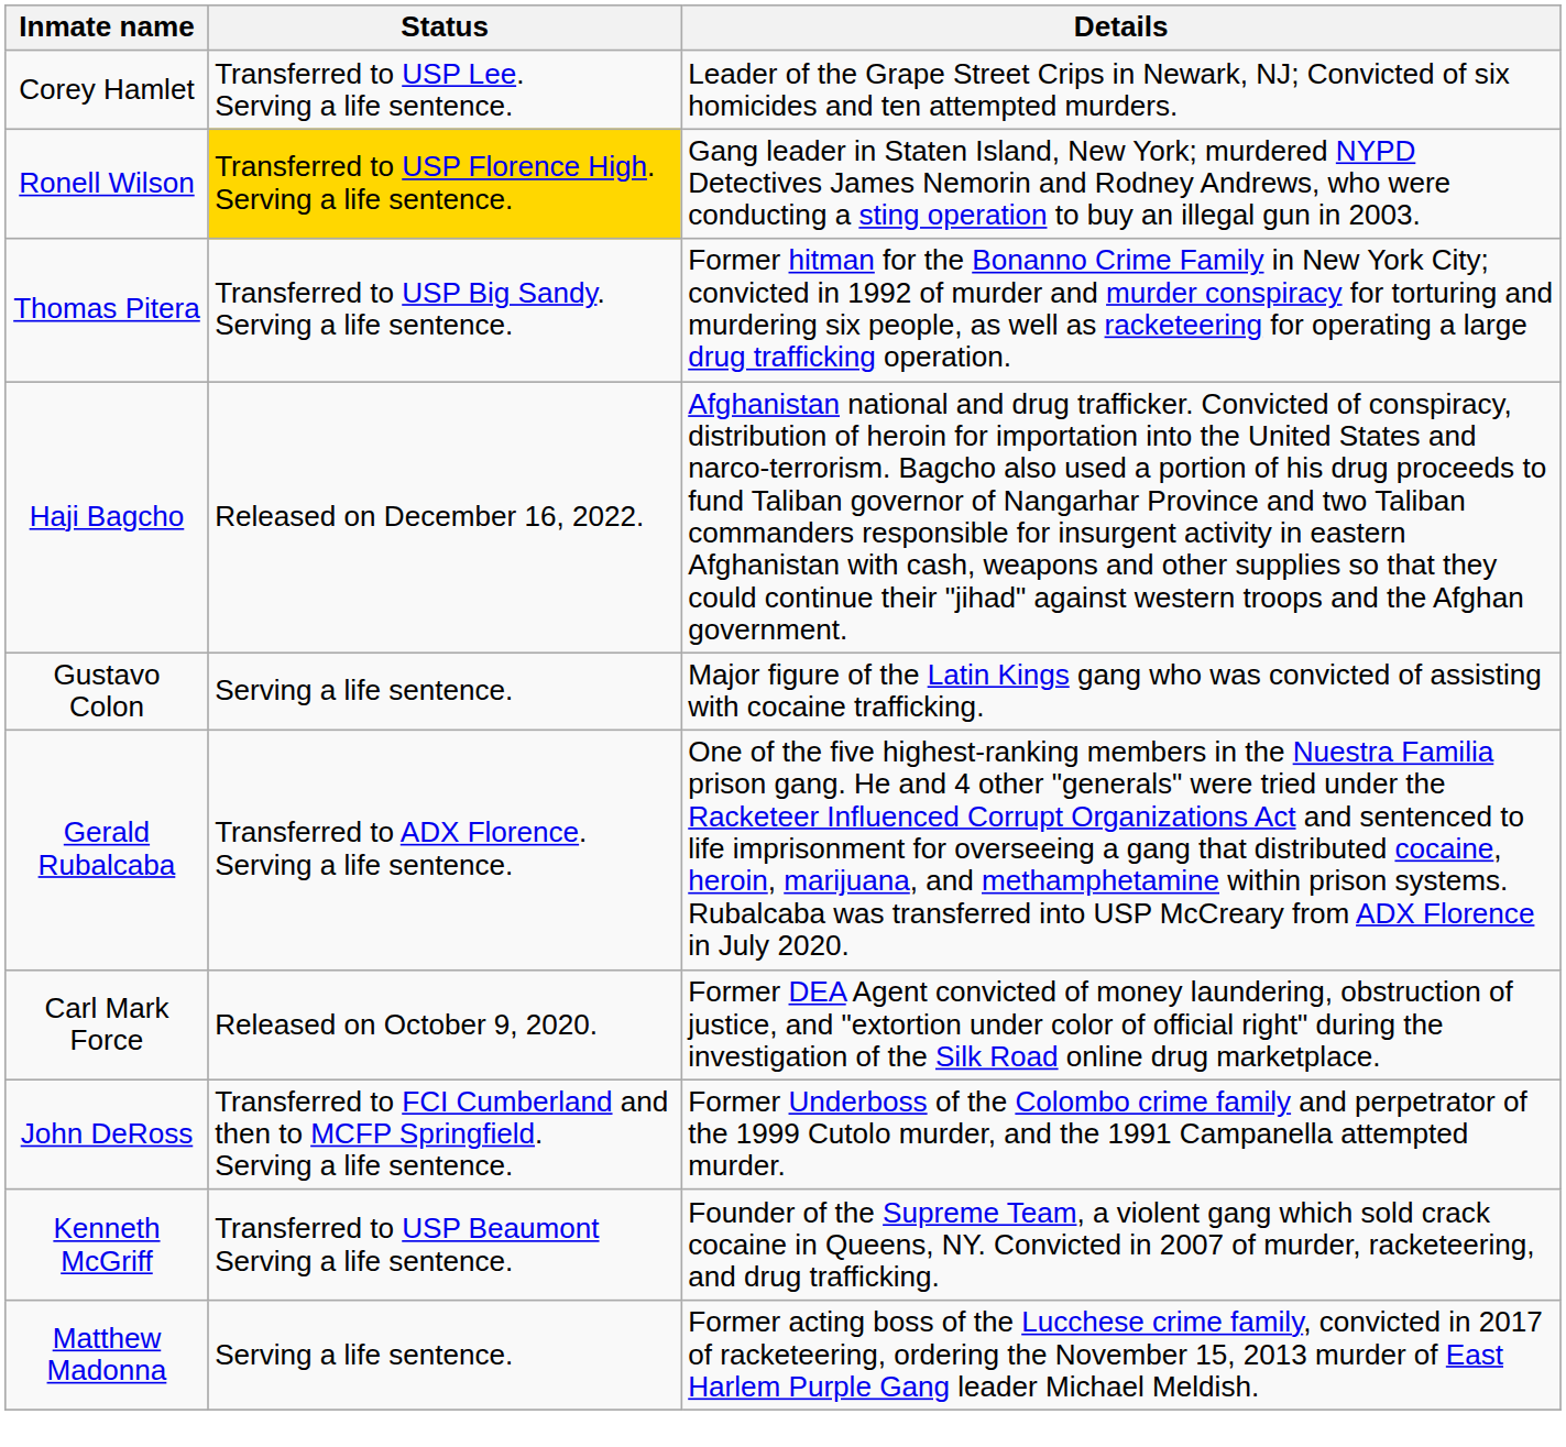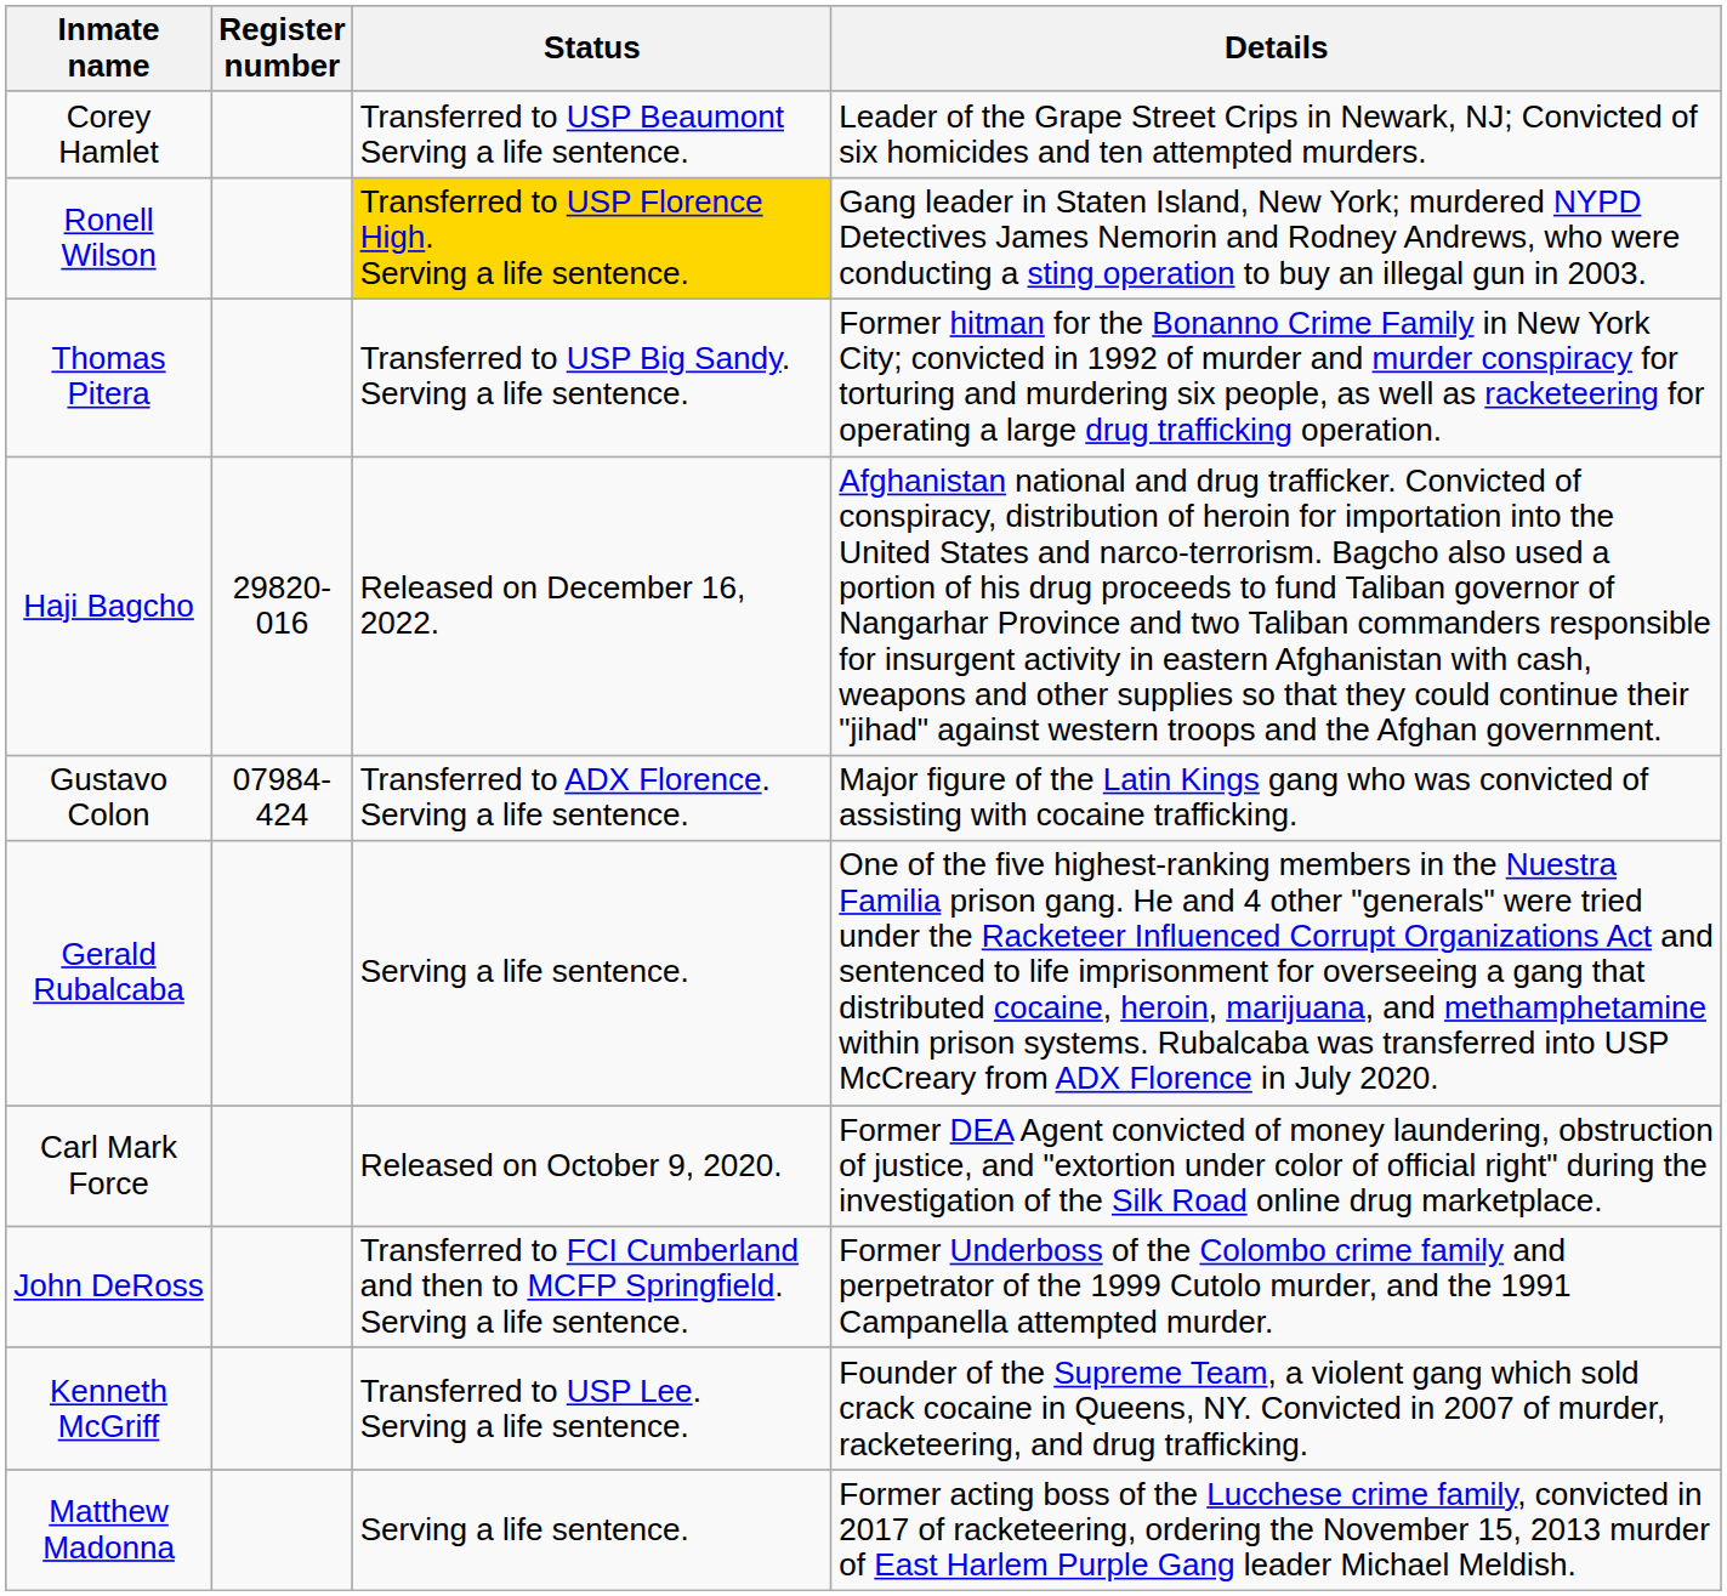+ column: Register number | 29820-016 | 07984-424
Corey Hamlet | Status: Transferred to USP Lee. Serving a life sentence. -> Transferred to USP Beaumont Serving a life sentence.
Gustavo Colon | Status: Serving a life sentence. -> Transferred to ADX Florence. Serving a life sentence.
Gerald Rubalcaba | Status: Transferred to ADX Florence. Serving a life sentence. -> Serving a life sentence.
Kenneth McGriff | Status: Transferred to USP Beaumont Serving a life sentence. -> Transferred to USP Lee. Serving a life sentence.
